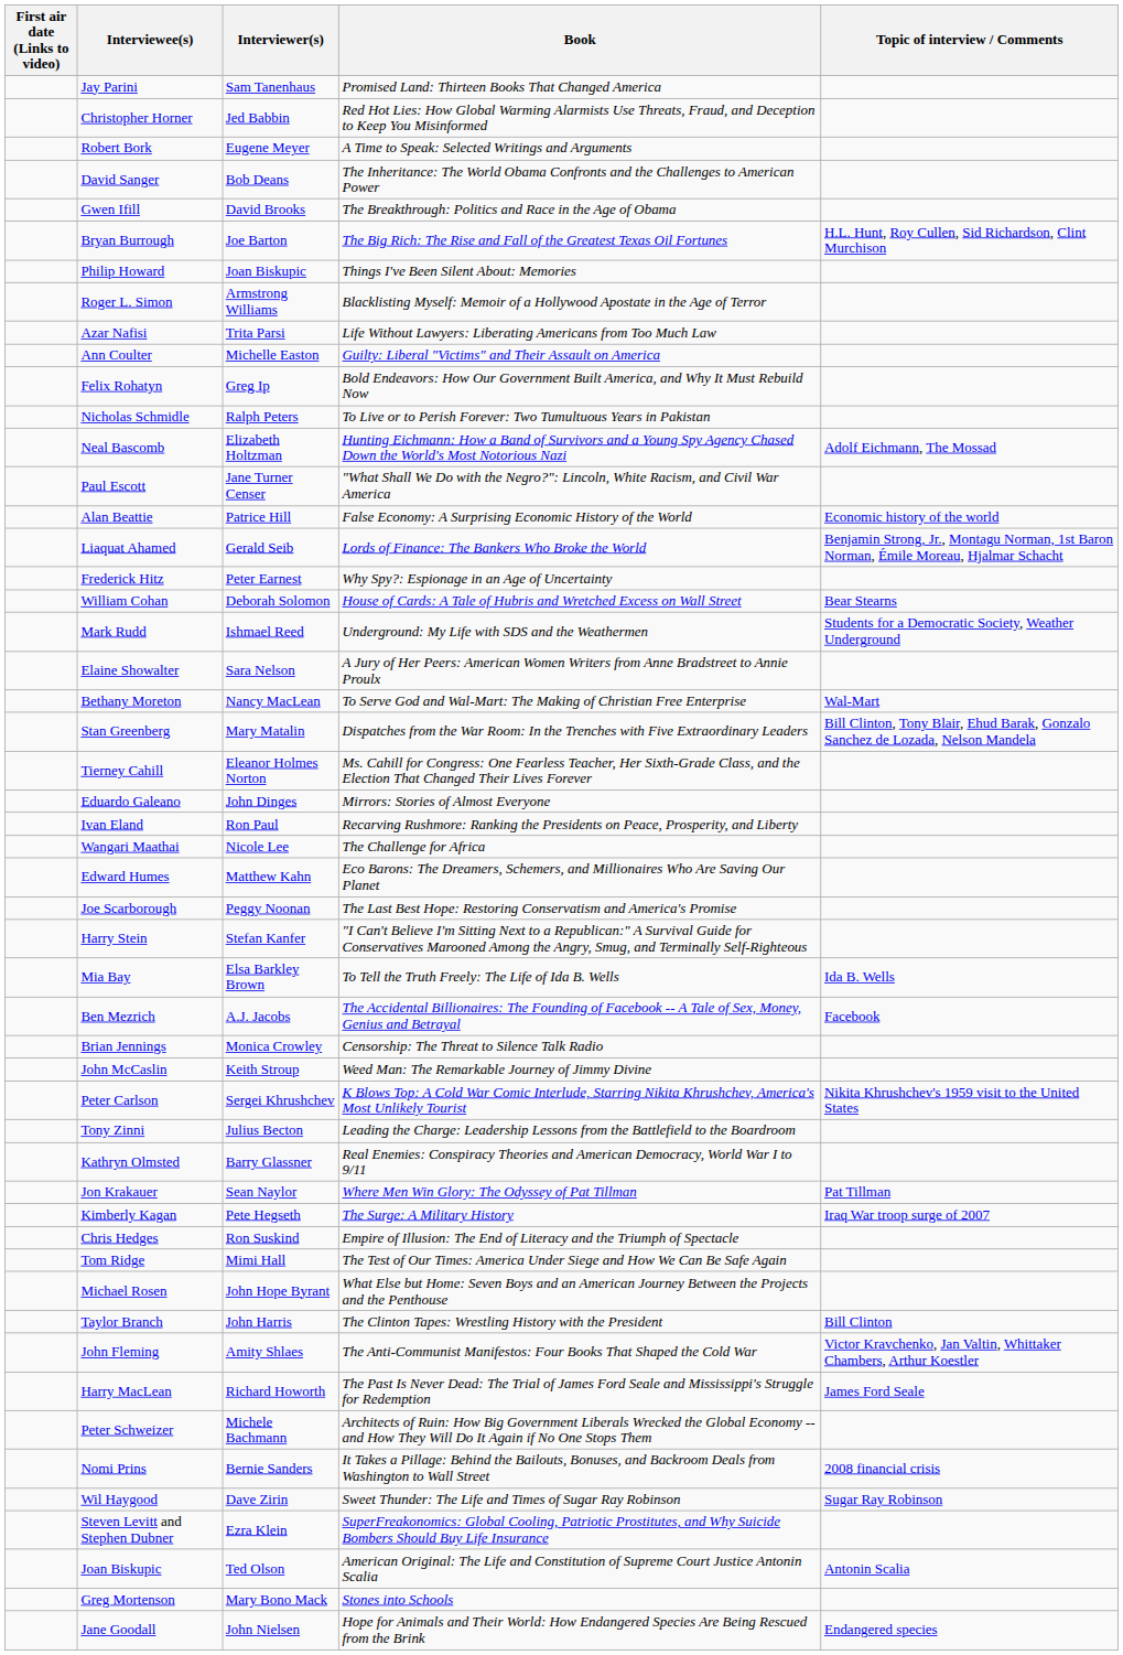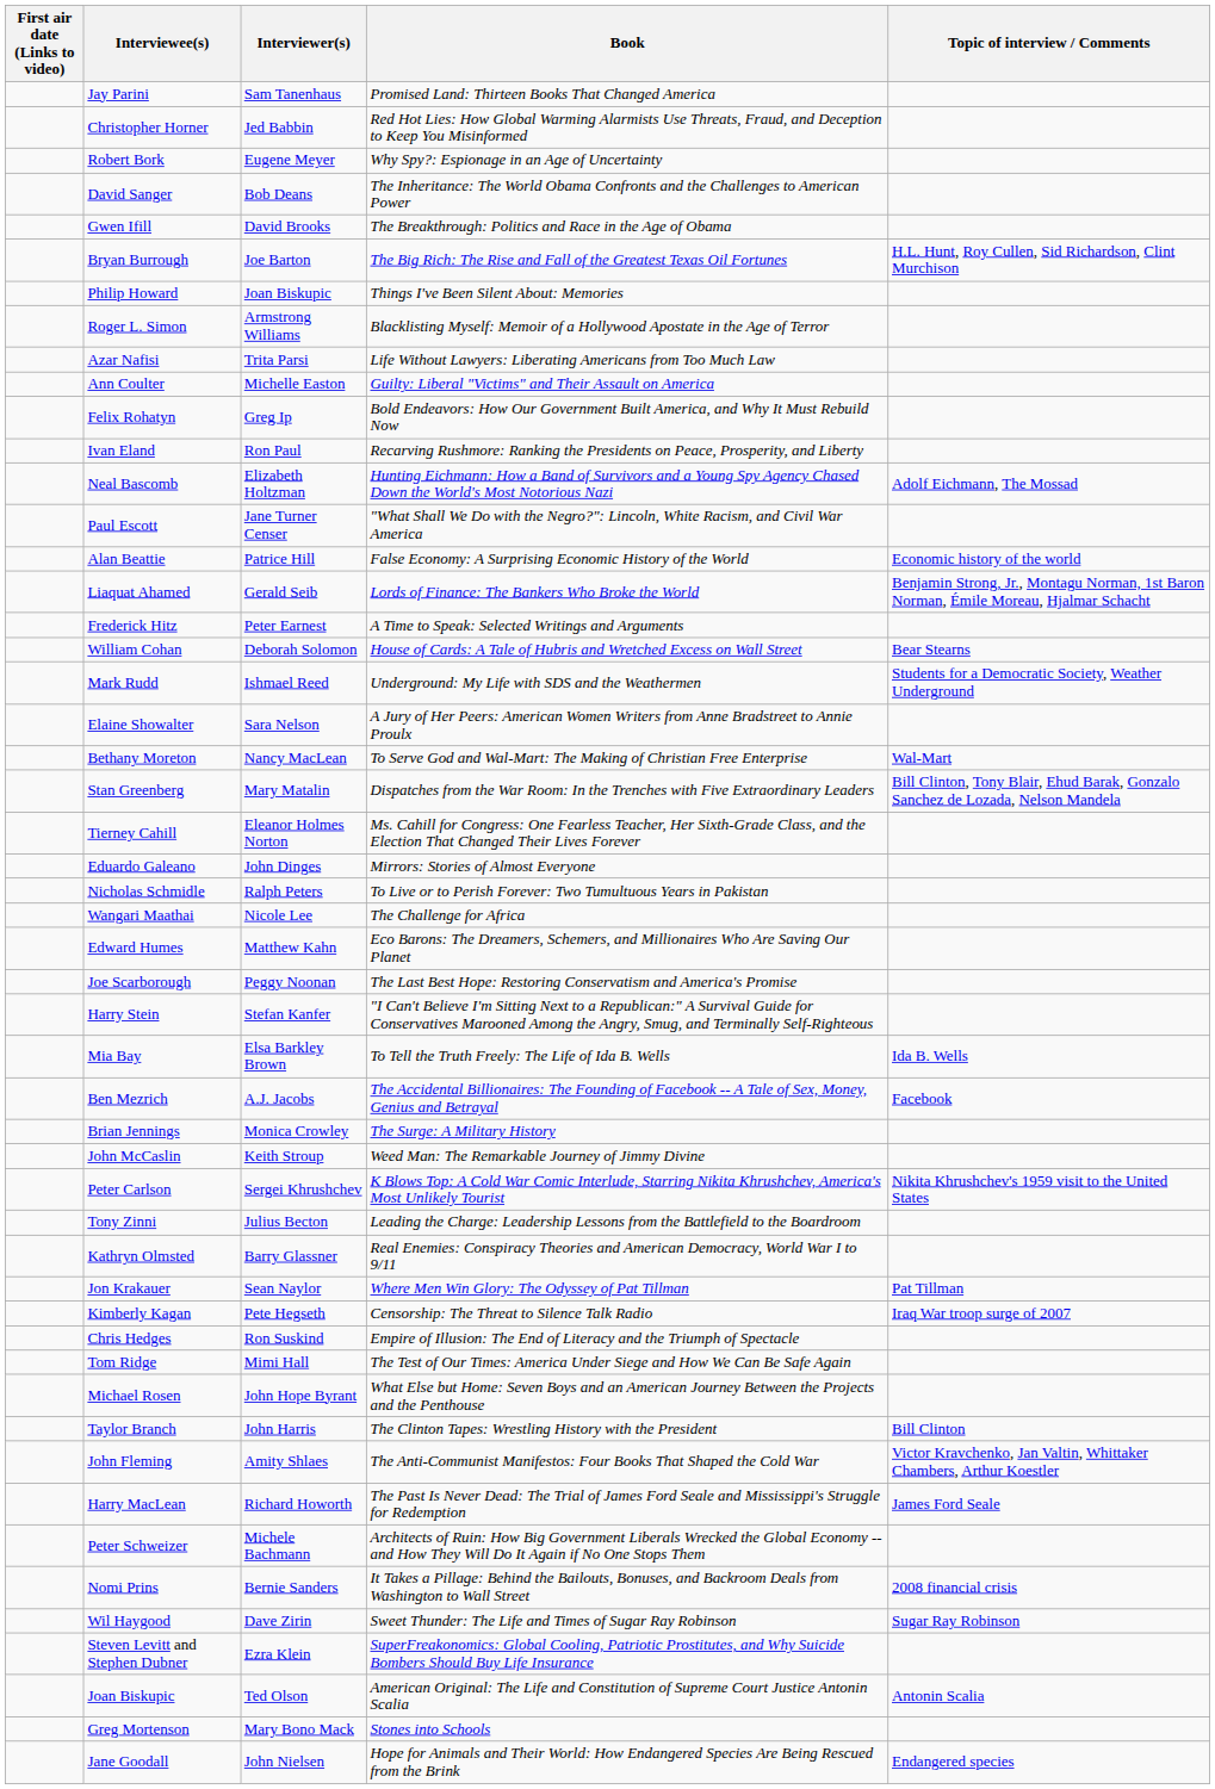Robert Bork | Book: A Time to Speak: Selected Writings and Arguments -> Why Spy?: Espionage in an Age of Uncertainty
rows swapped: Ivan Eland <-> Nicholas Schmidle
Frederick Hitz | Book: Why Spy?: Espionage in an Age of Uncertainty -> A Time to Speak: Selected Writings and Arguments
Brian Jennings | Book: Censorship: The Threat to Silence Talk Radio -> The Surge: A Military History
Kimberly Kagan | Book: The Surge: A Military History -> Censorship: The Threat to Silence Talk Radio
